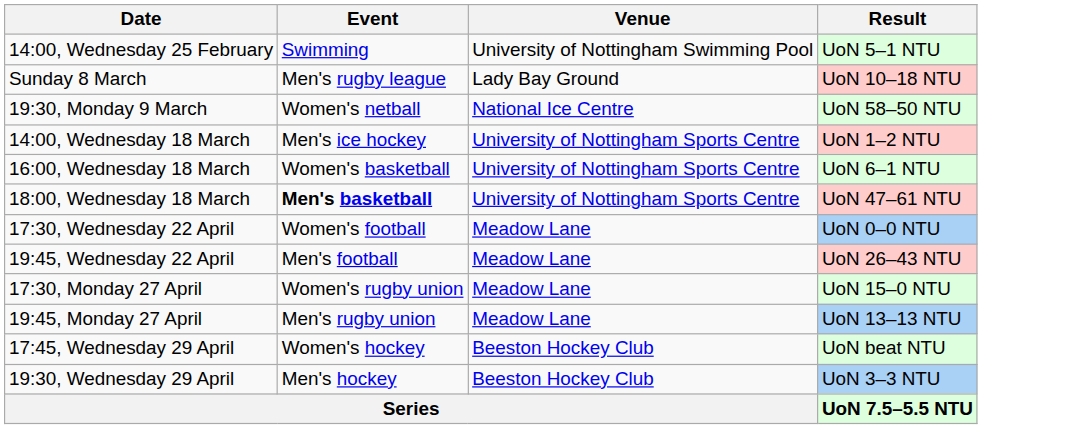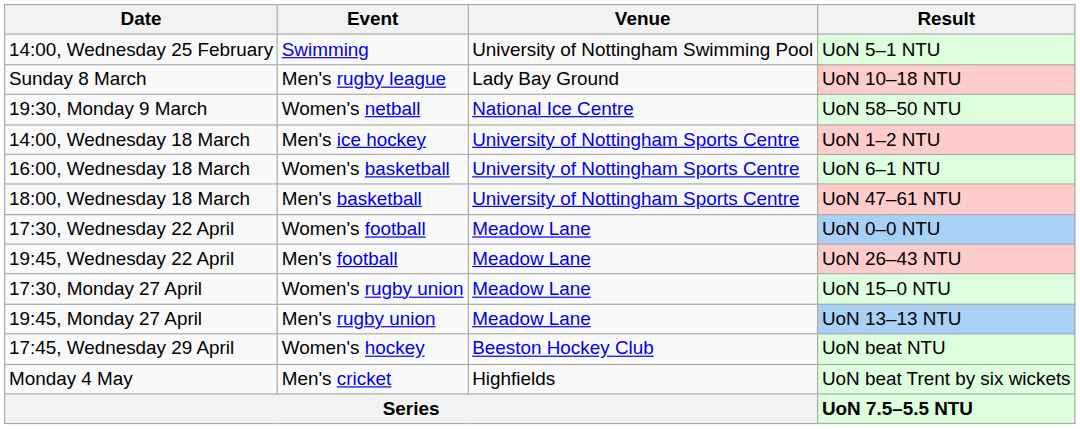18:00, Wednesday 18 March | Event: bold -> normal
- row: 19:30, Wednesday 29 April | Men's hockey | Beeston Hockey Club | UoN 3–3 NTU
+ row: Monday 4 May | Men's cricket | Highfields | UoN beat Trent by six wickets
